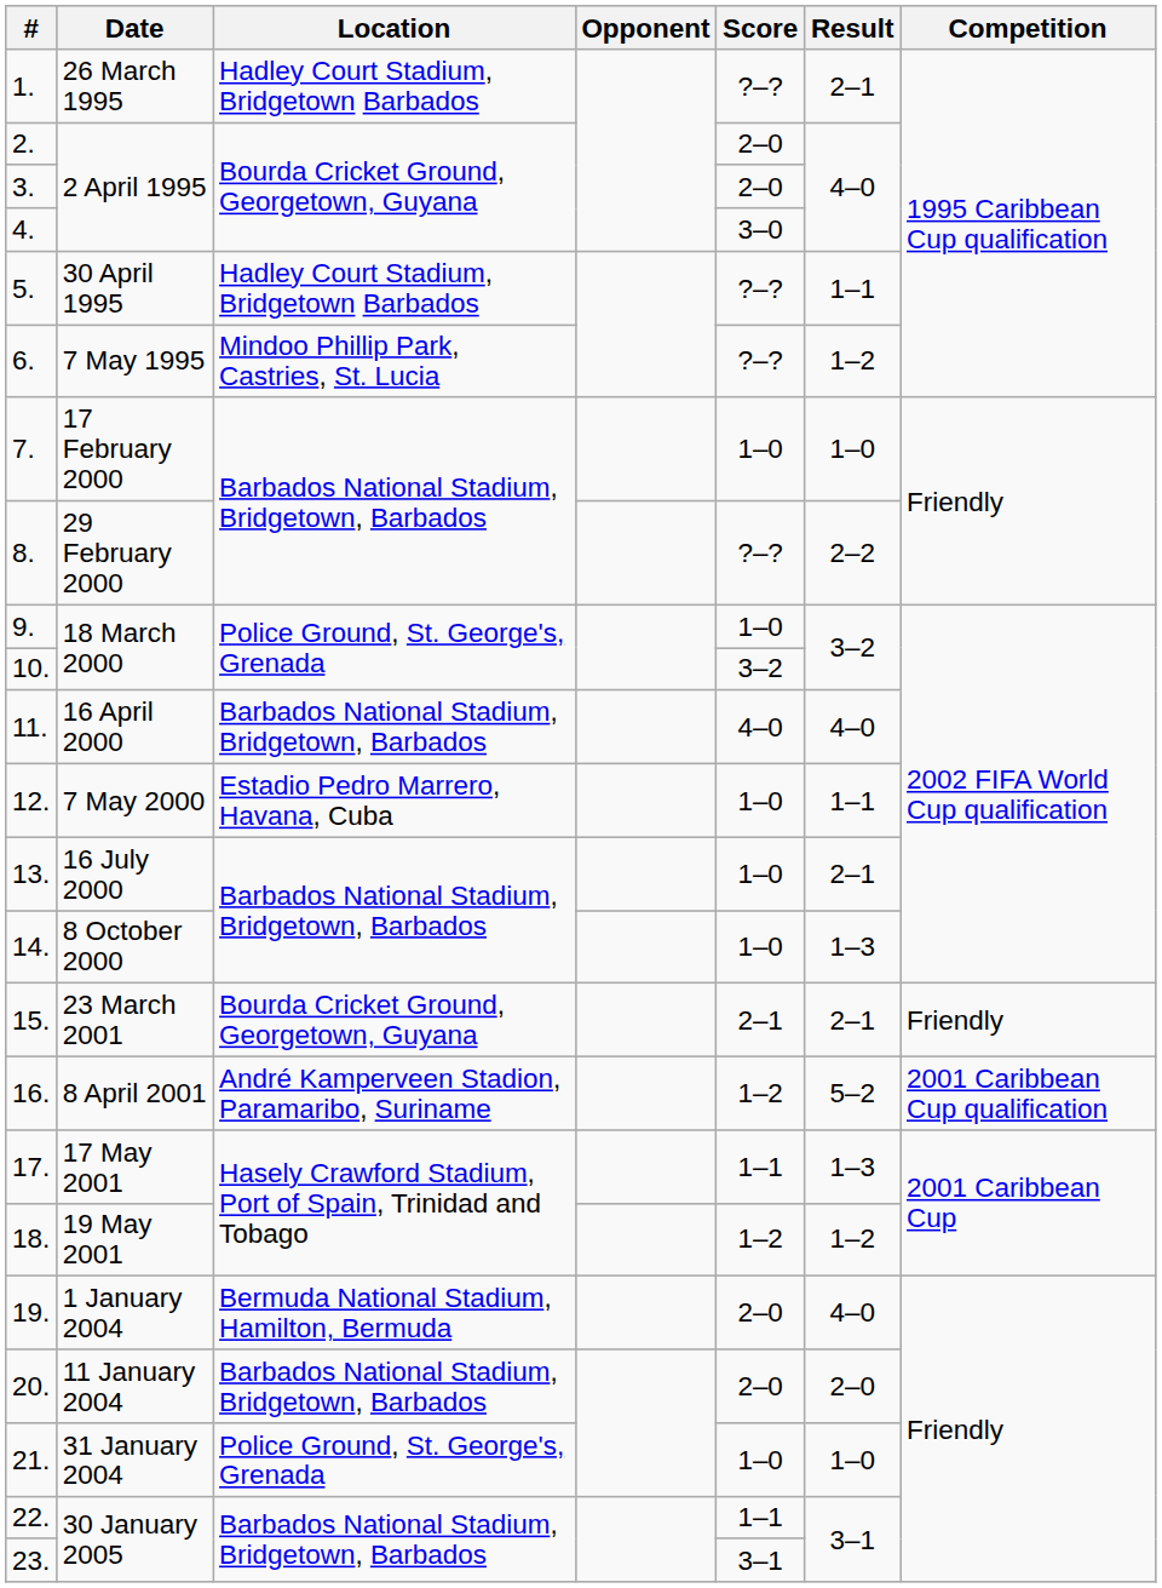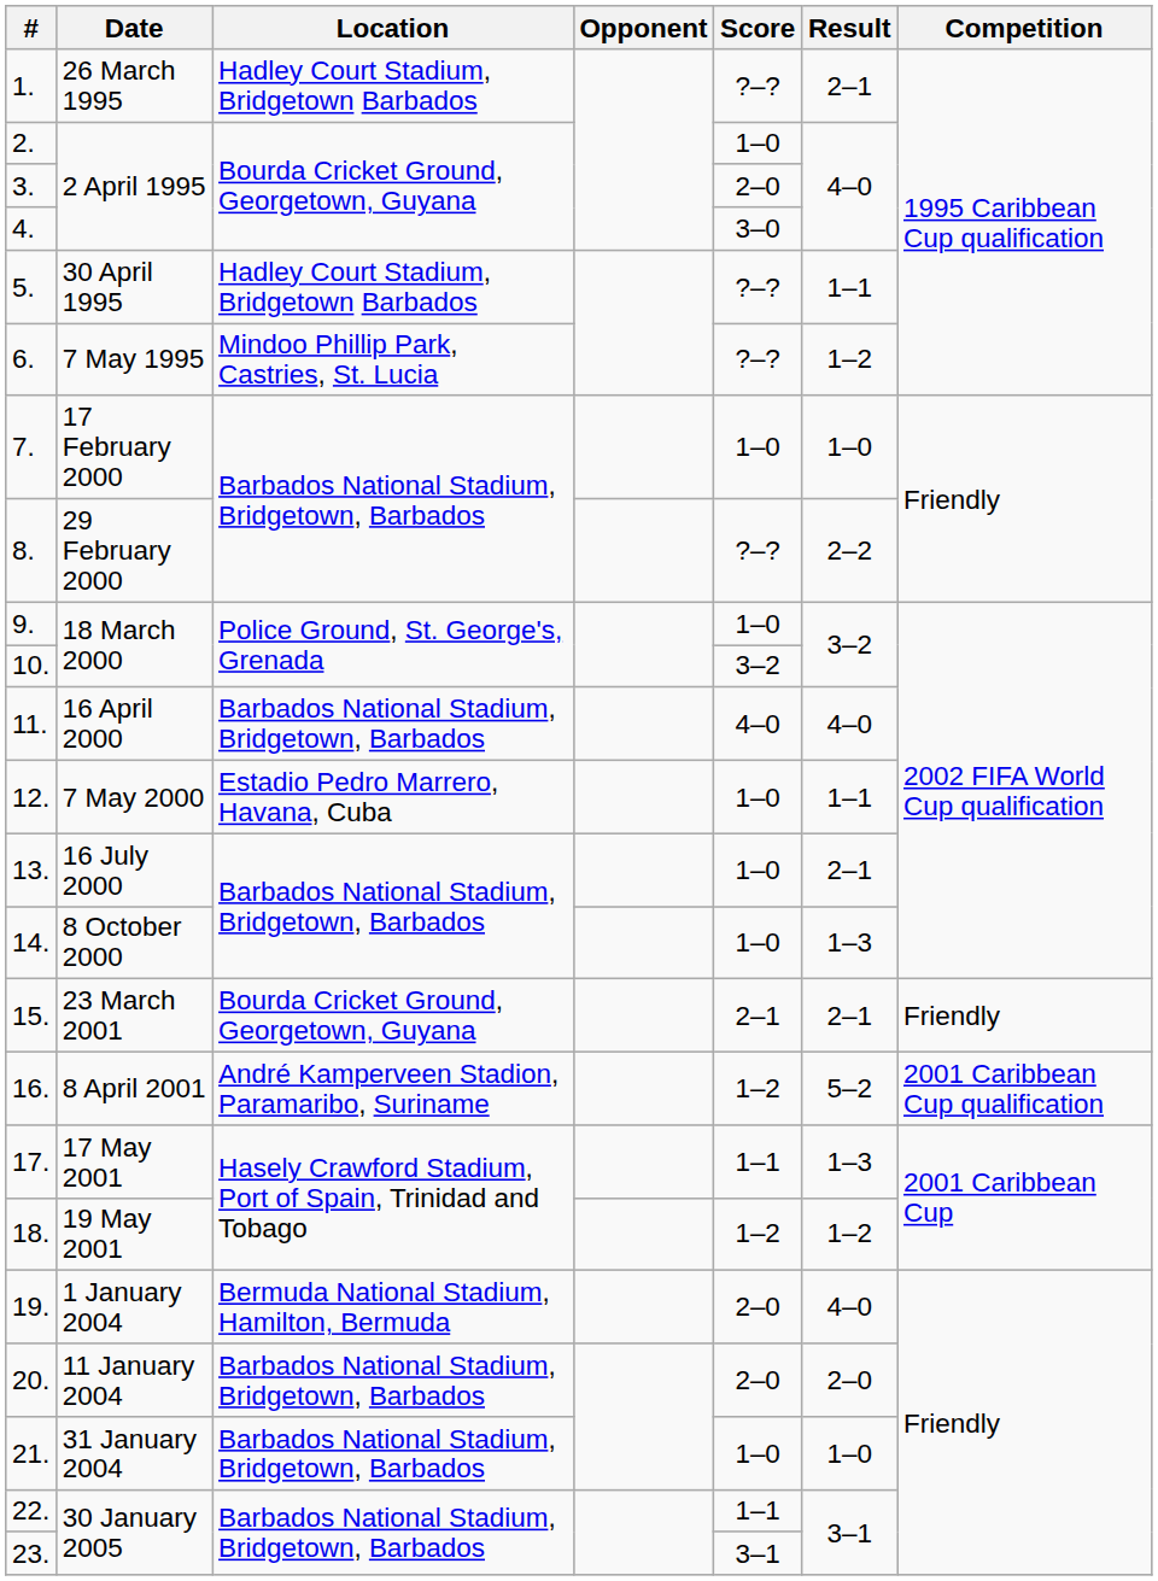2. | Score: 2–0 -> 1–0
21. | Location: Police Ground, St. George's, Grenada -> Barbados National Stadium, Bridgetown, Barbados
